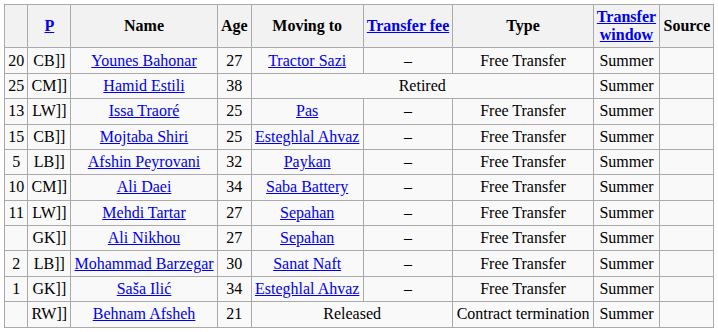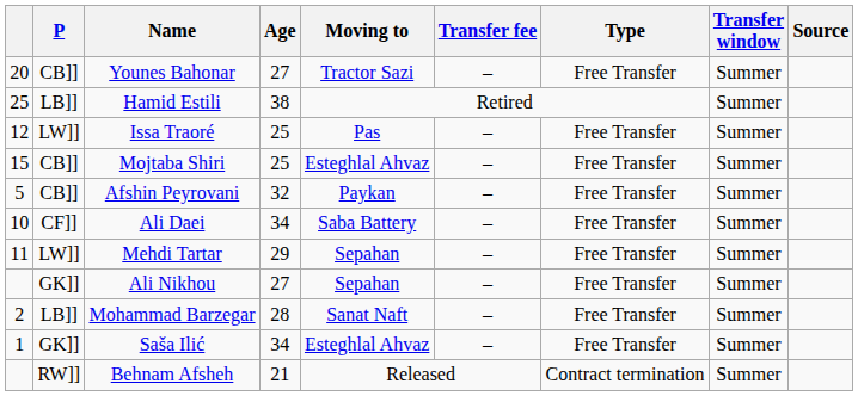Hamid Estili | P: CM]] -> LB]]
Issa Traoré | column 1: 13 -> 12
Afshin Peyrovani | P: LB]] -> CB]]
Ali Daei | P: CM]] -> CF]]
Mehdi Tartar | Age: 27 -> 29
Mohammad Barzegar | Age: 30 -> 28
